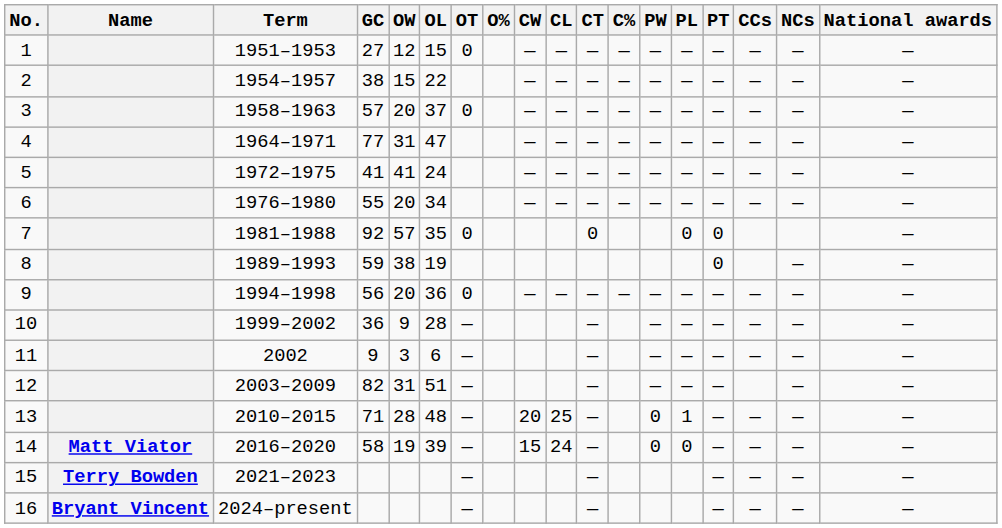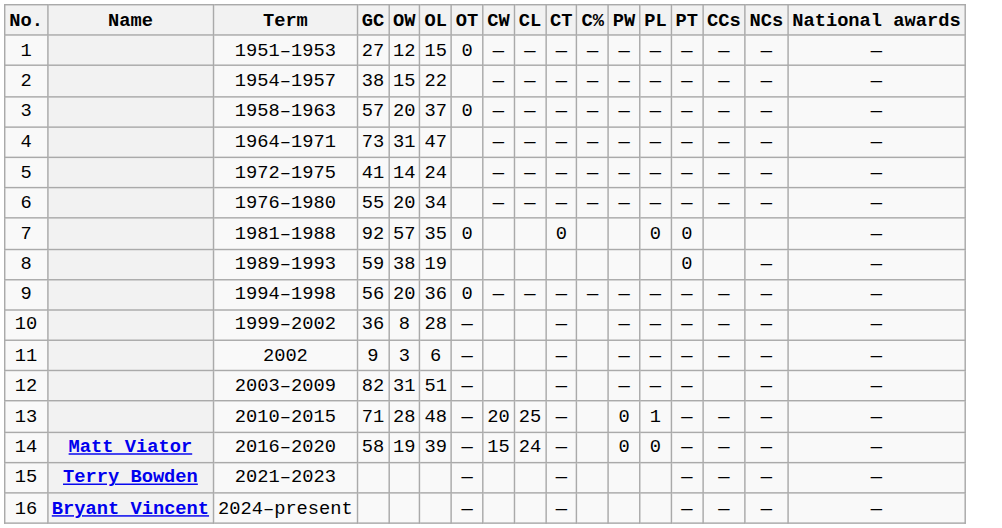- column: O%
4 | GC: 77 -> 73
5 | OW: 41 -> 14
10 | OW: 9 -> 8
